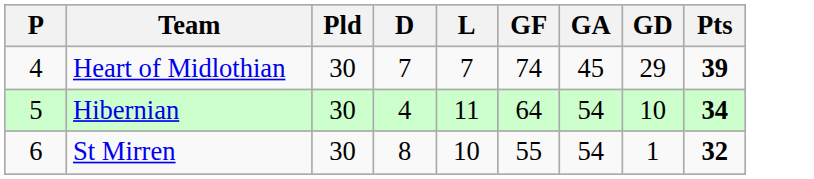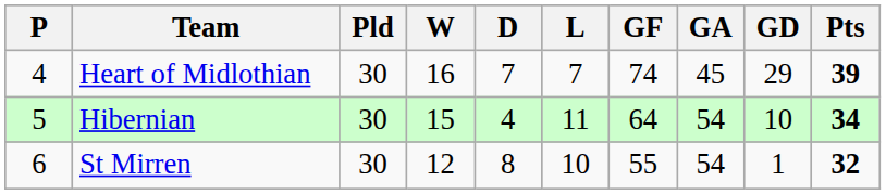+ column: W | 16 | 15 | 12
